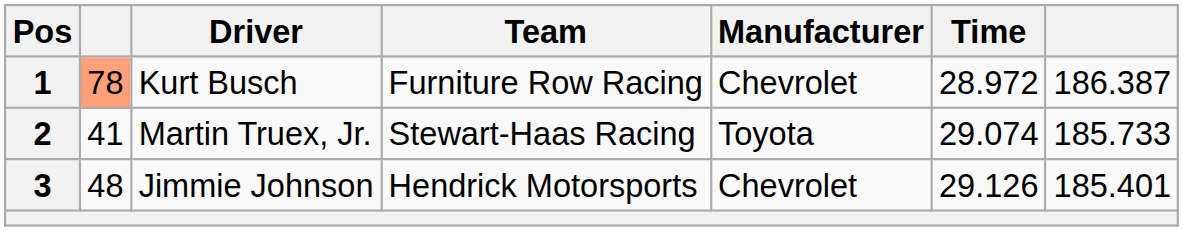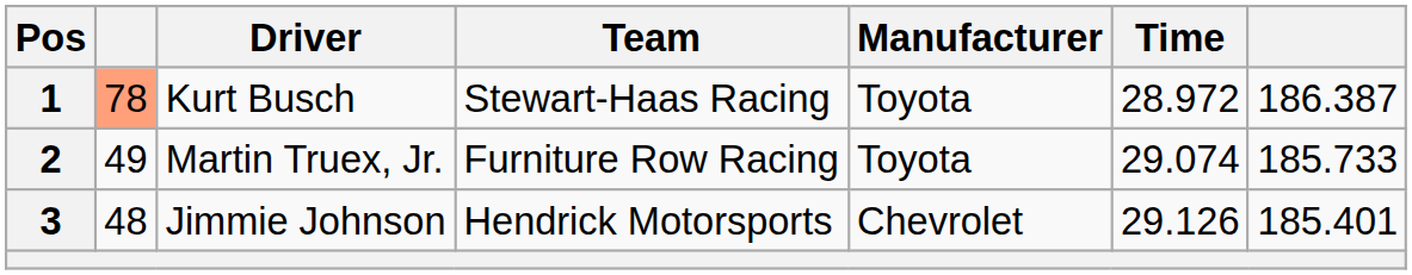1 | Team: Furniture Row Racing -> Stewart-Haas Racing
1 | Manufacturer: Chevrolet -> Toyota
2 | column 2: 41 -> 49
2 | Team: Stewart-Haas Racing -> Furniture Row Racing
